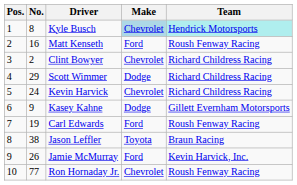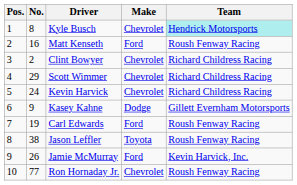Kyle Busch | Make: lightblue background -> no background
Scott Wimmer | Make: Dodge -> Chevrolet
Jason Leffler | Team: Braun Racing -> Roush Fenway Racing
